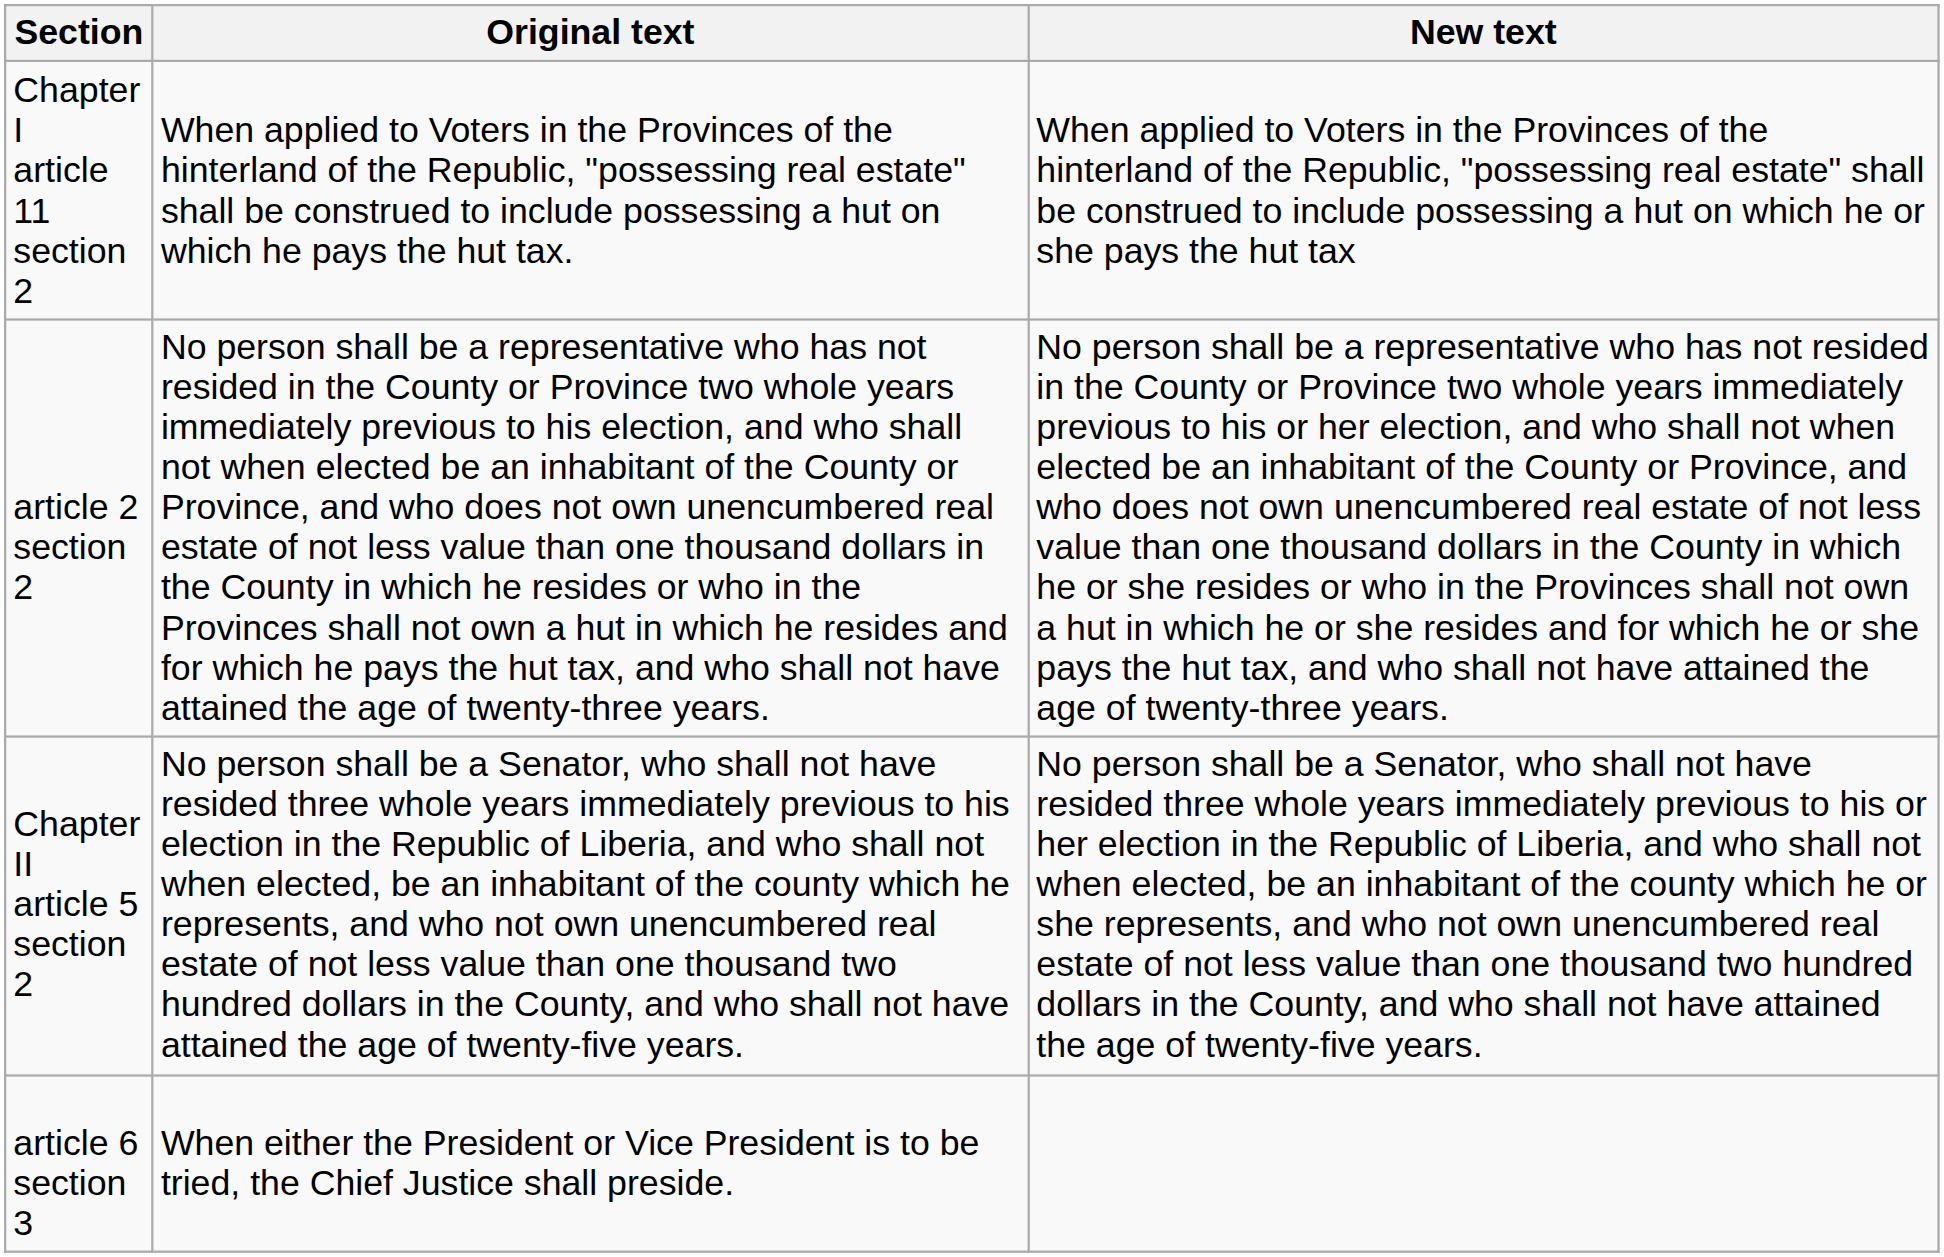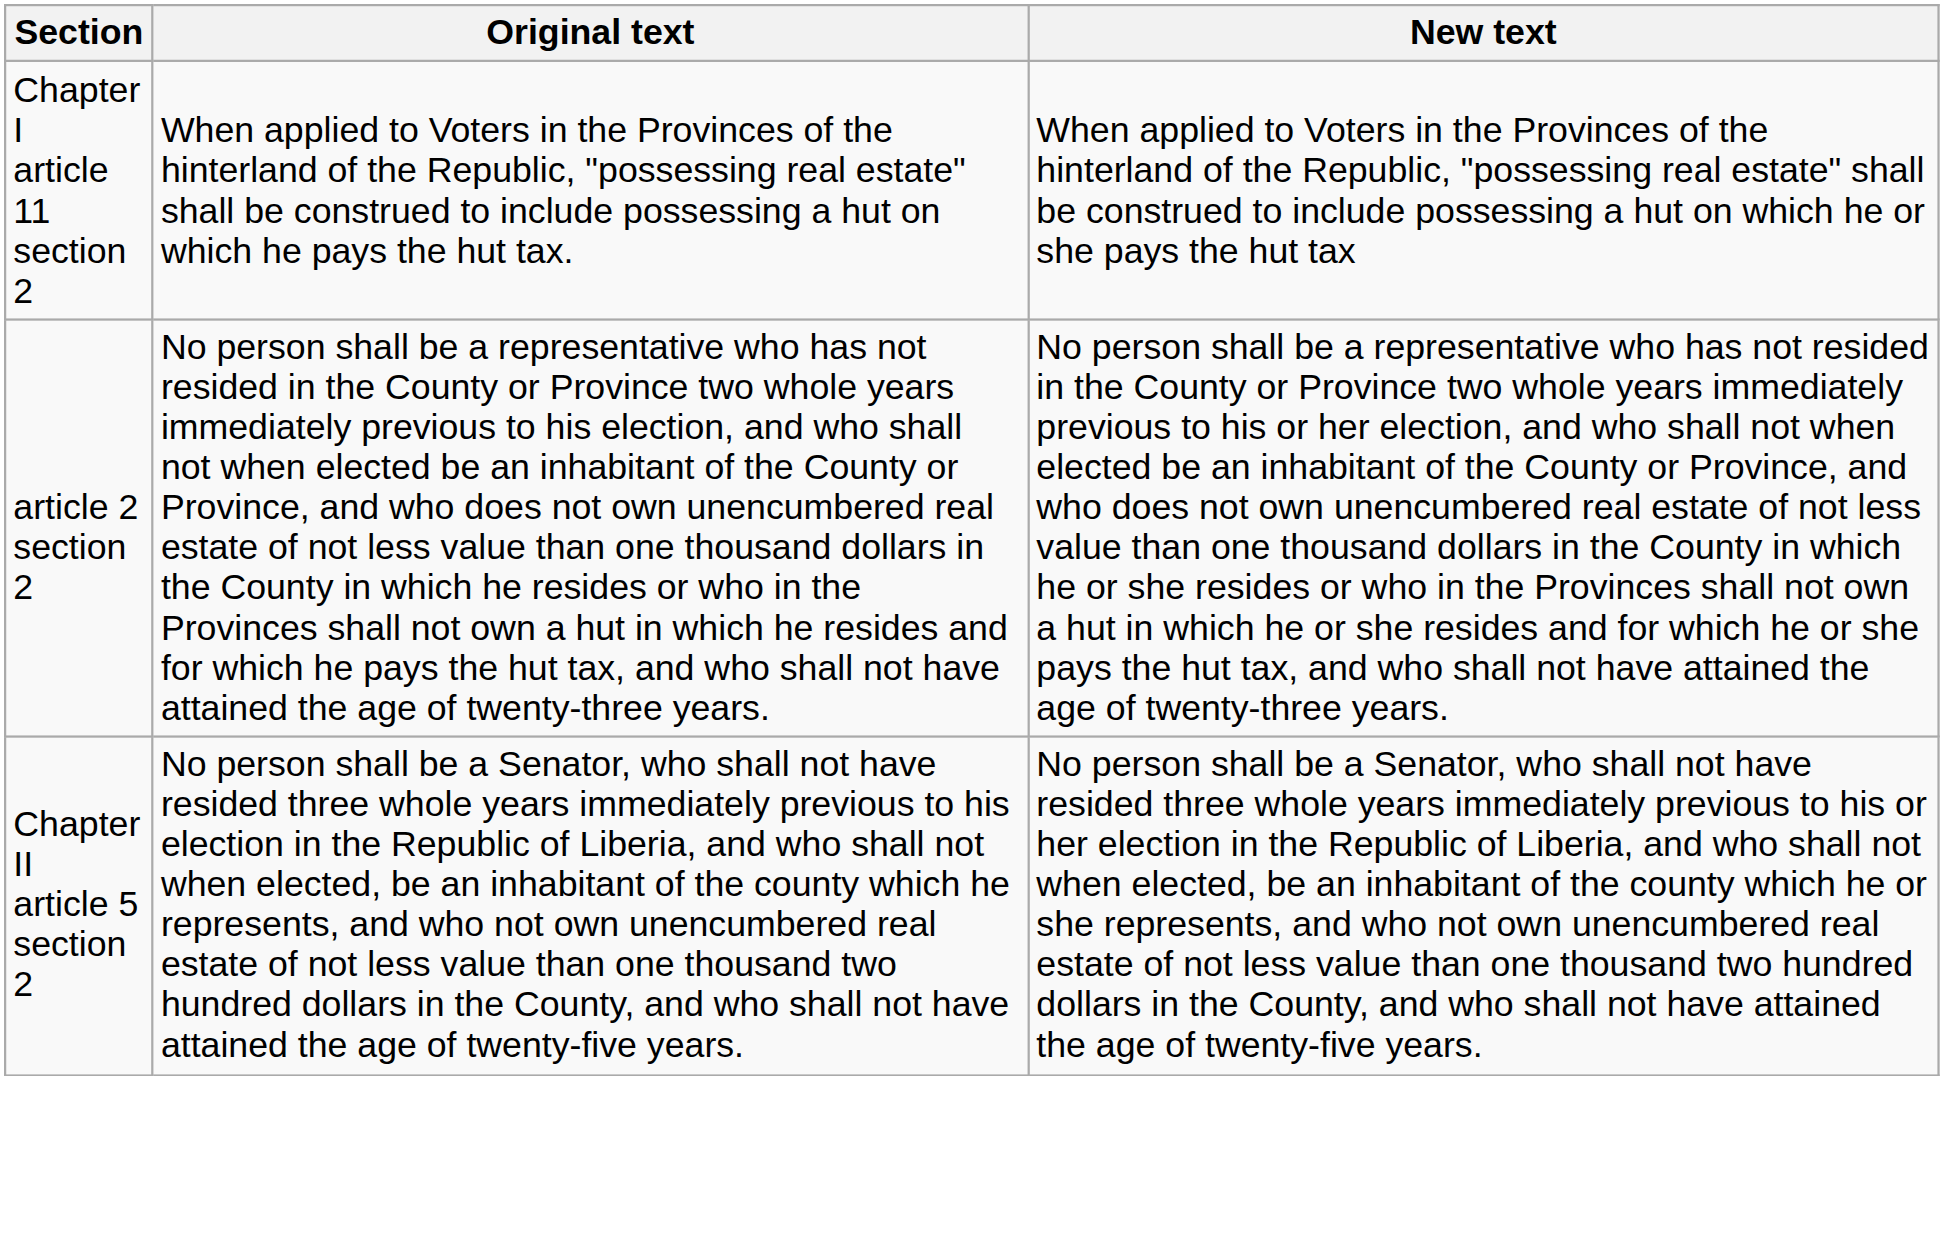- row: article 6 section 3 | When either the President or Vice President is to be tried, the Chief Justice shall preside.
